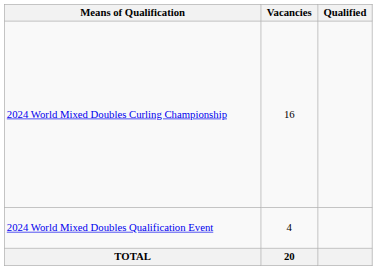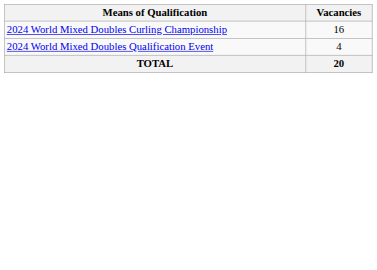- column: Qualified
